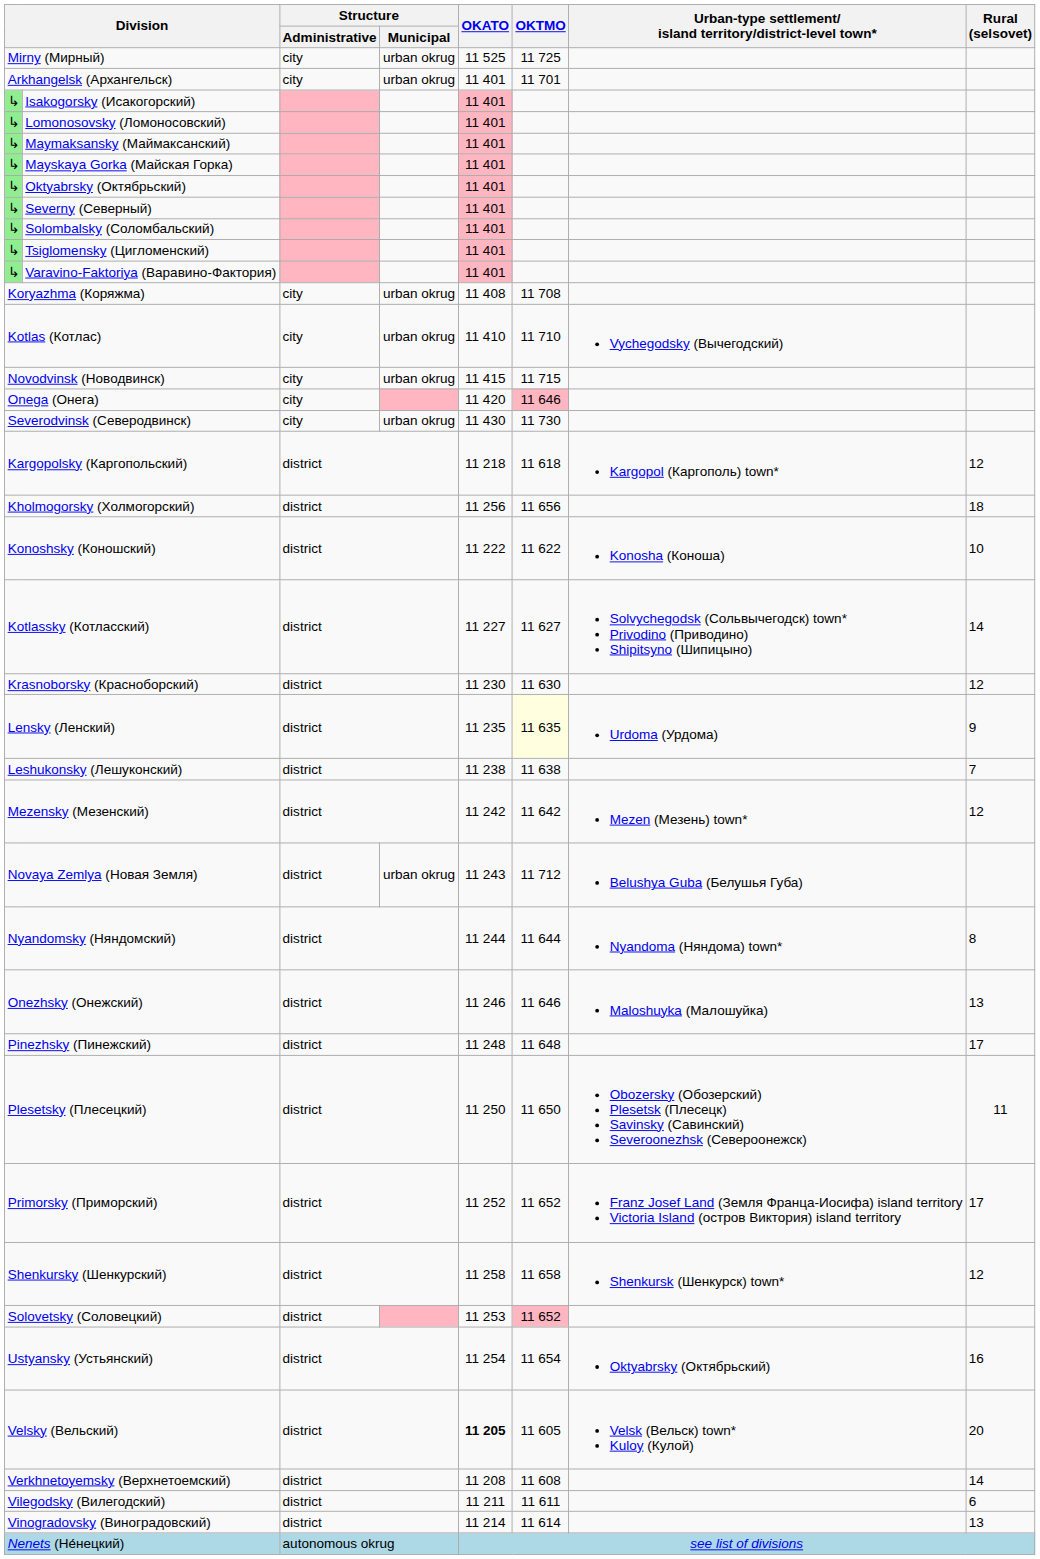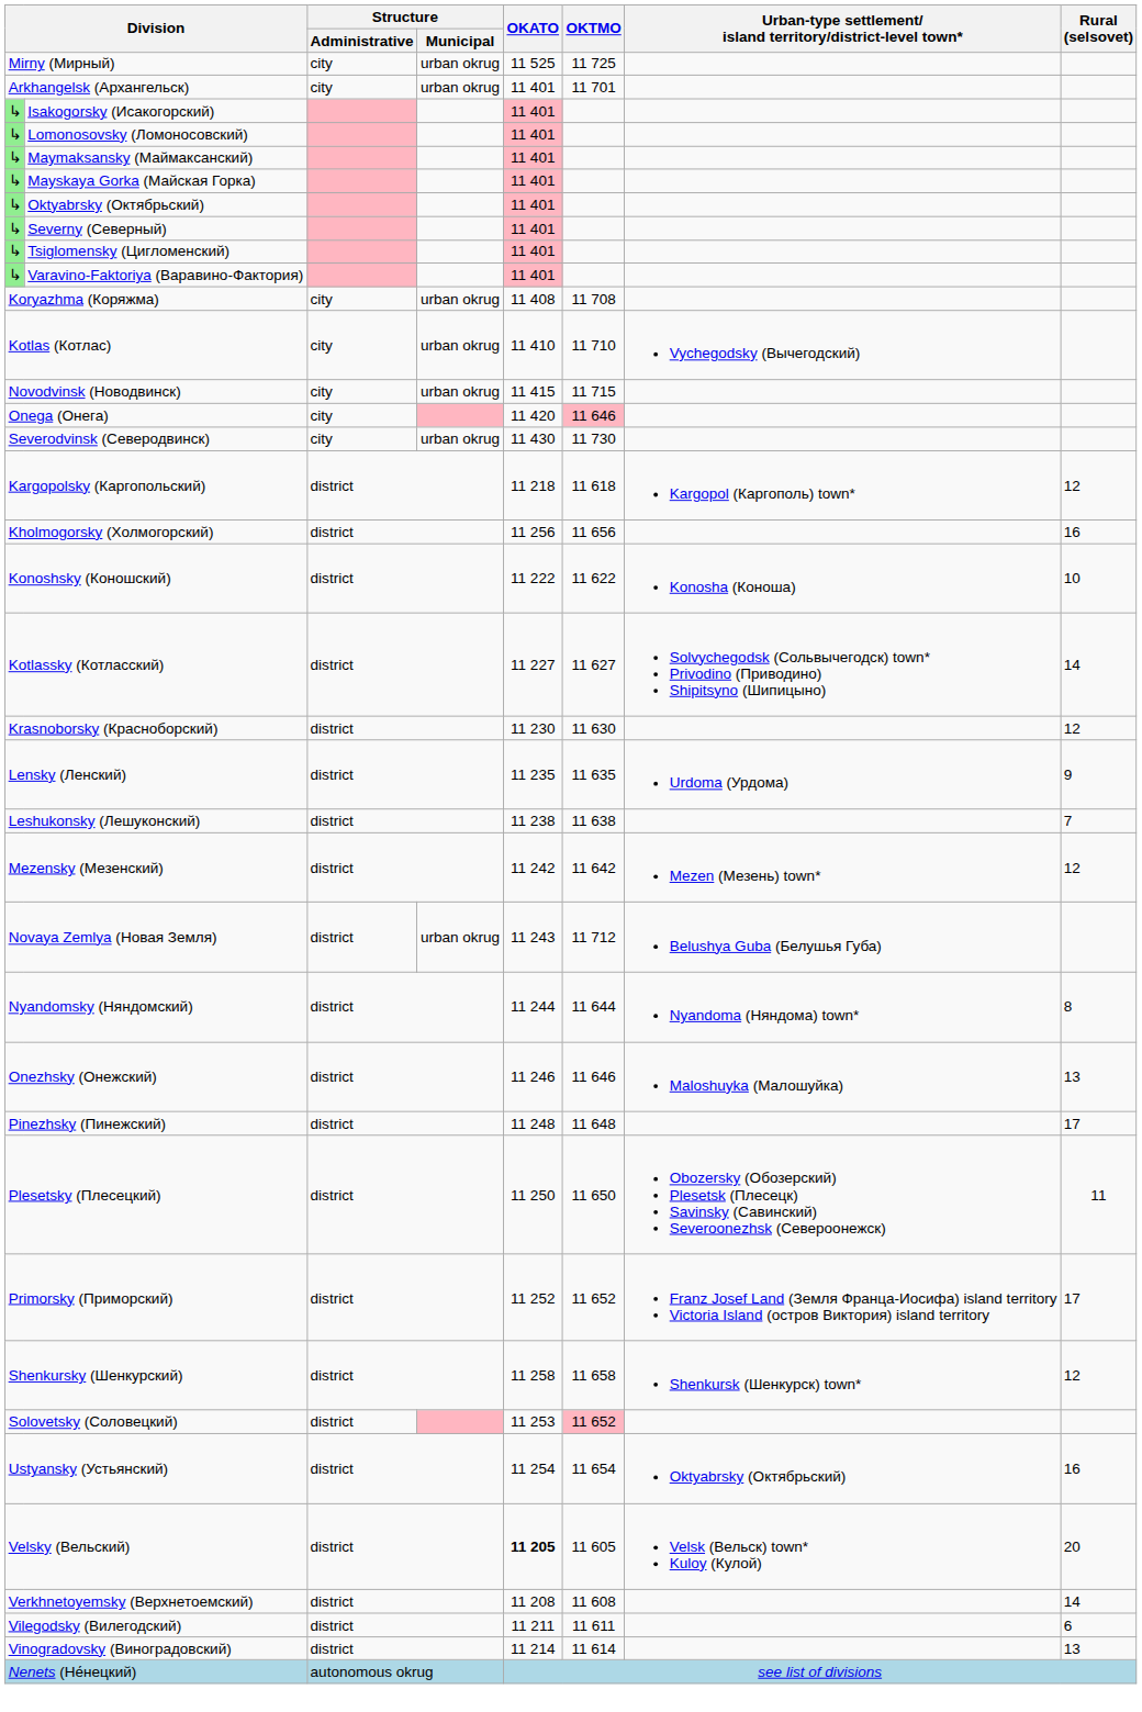- row: ↳ | Solombalsky (Соломбальский) | 11 401
Kholmogorsky (Холмогорский) | Rural (selsovet): 18 -> 16
Lensky (Ленский) | OKTMO: lightyellow background -> no background
